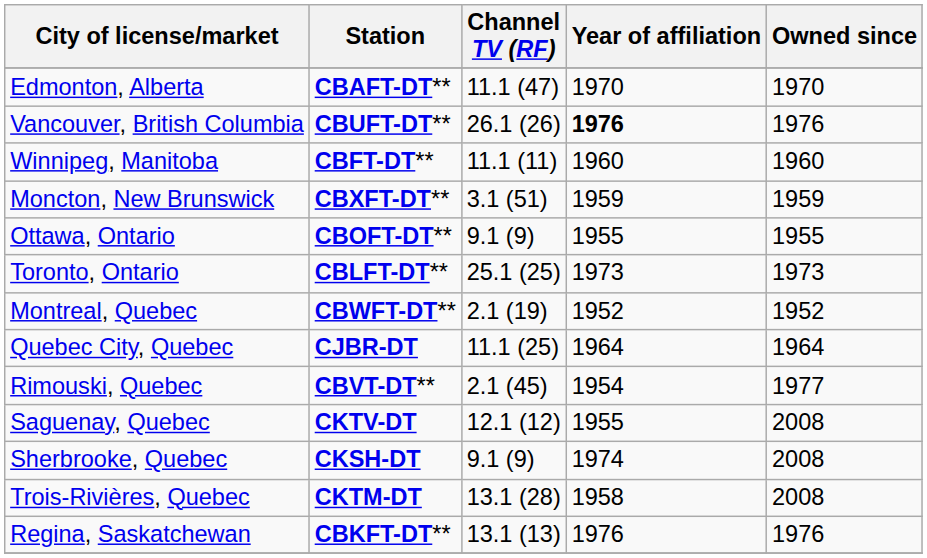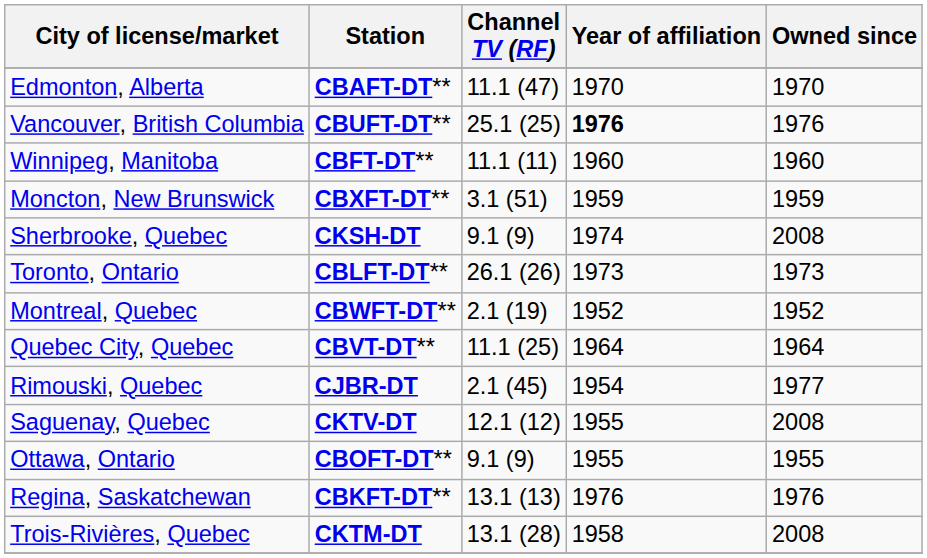Vancouver, British Columbia | Channel TV (RF): 26.1 (26) -> 25.1 (25)
rows swapped: Ottawa, Ontario <-> Sherbrooke, Quebec
Toronto, Ontario | Channel TV (RF): 25.1 (25) -> 26.1 (26)
Quebec City, Quebec | Station: CJBR-DT -> CBVT-DT**
Rimouski, Quebec | Station: CBVT-DT** -> CJBR-DT
rows swapped: Trois-Rivières, Quebec <-> Regina, Saskatchewan
